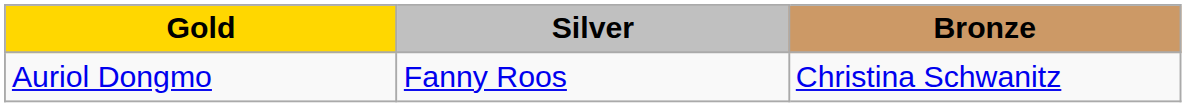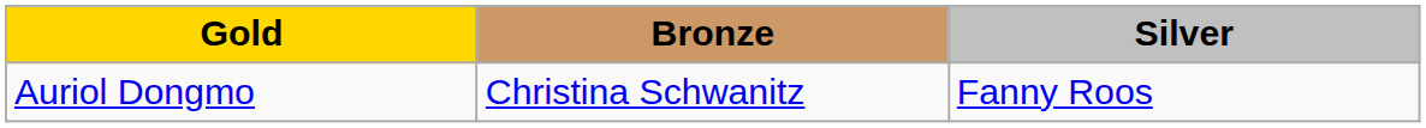columns swapped: Silver <-> Bronze
